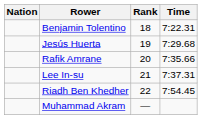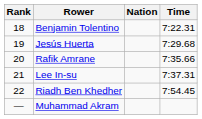columns swapped: Rank <-> Nation
